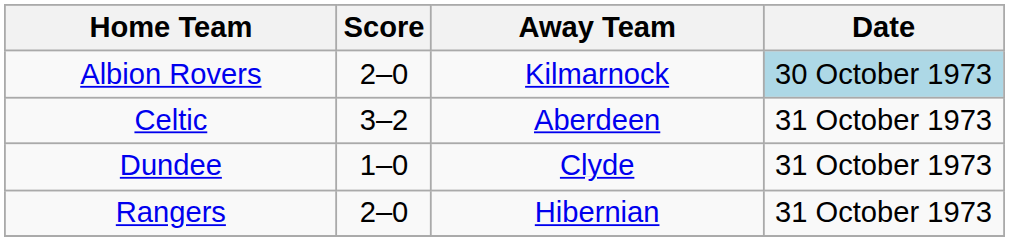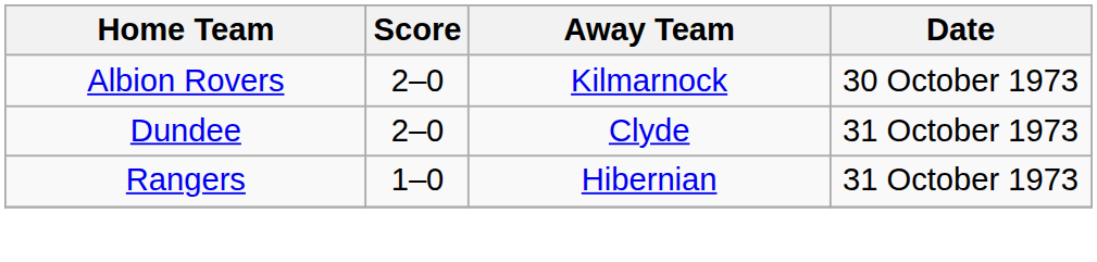Albion Rovers | Date: lightblue background -> no background
- row: Celtic | 3–2 | Aberdeen | 31 October 1973
Dundee | Score: 1–0 -> 2–0
Rangers | Score: 2–0 -> 1–0
